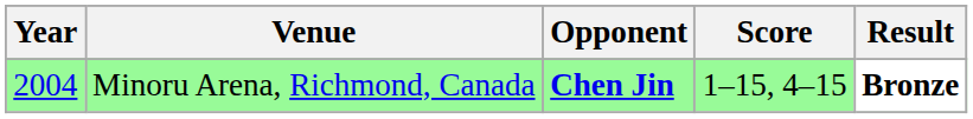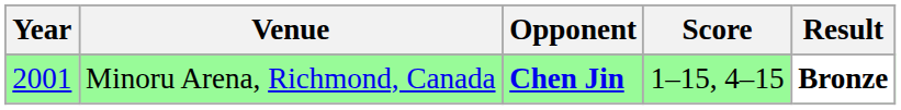Minoru Arena, Richmond, Canada | Year: 2004 -> 2001
